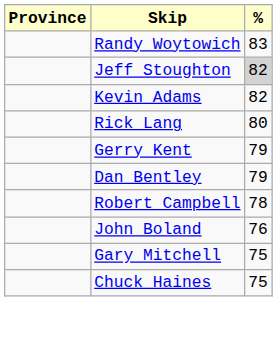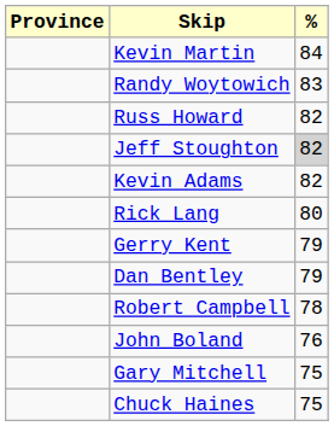+ row: Kevin Martin | 84
+ row: Russ Howard | 82
